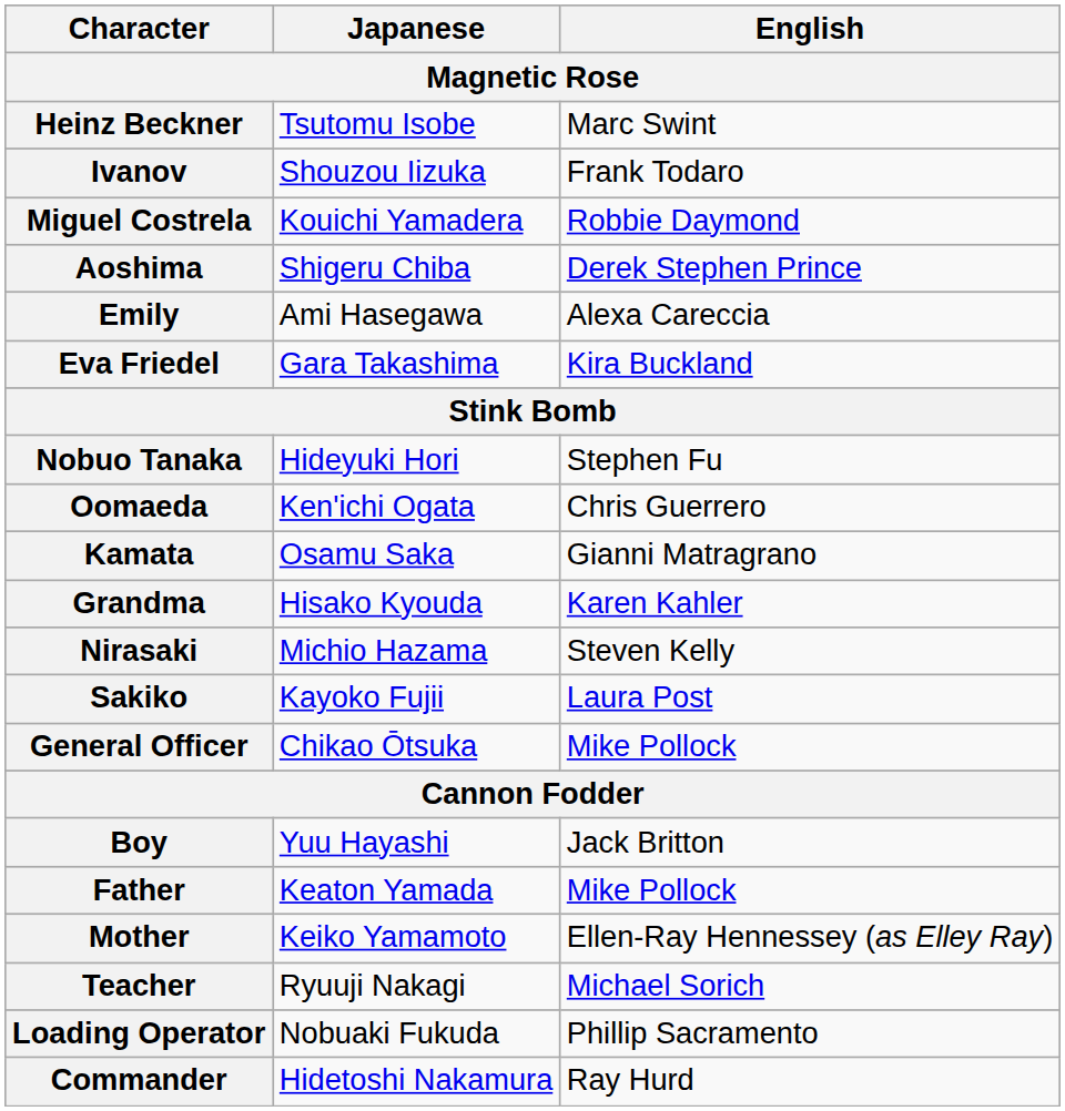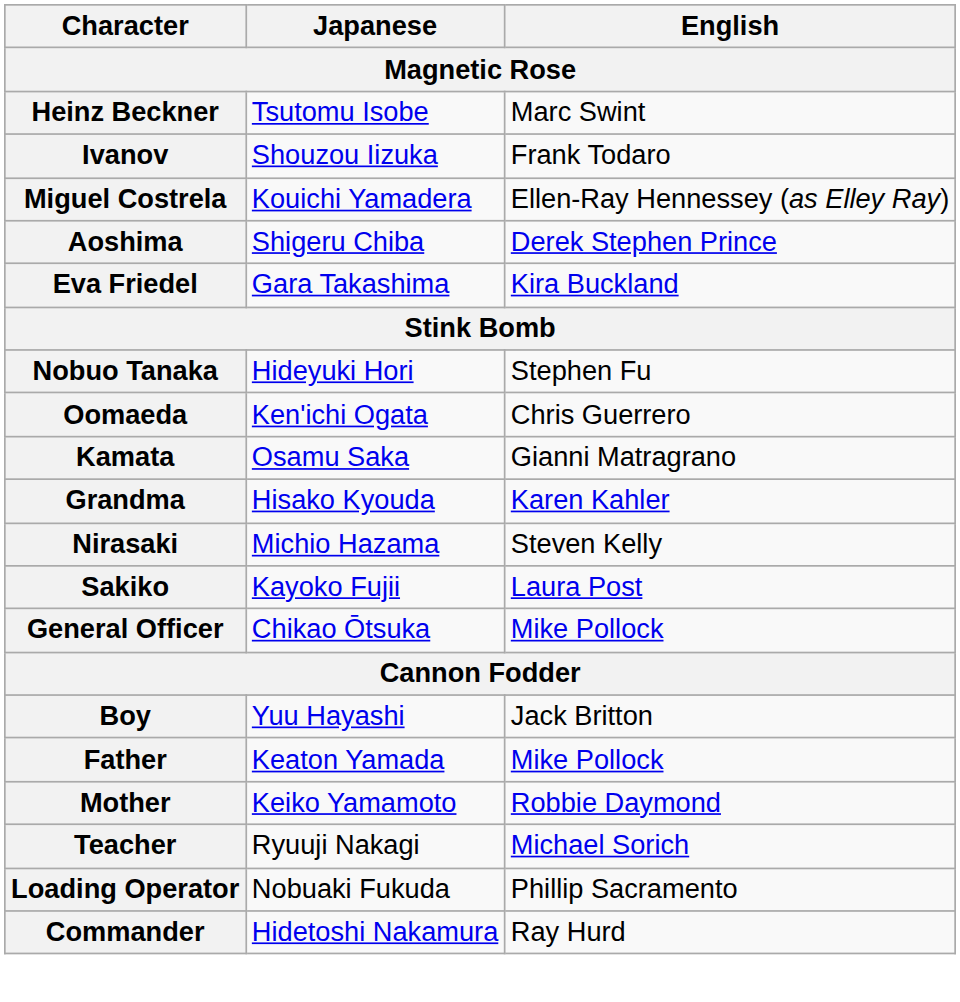Miguel Costrela | English: Robbie Daymond -> Ellen-Ray Hennessey (as Elley Ray)
- row: Emily | Ami Hasegawa | Alexa Careccia
Mother | English: Ellen-Ray Hennessey (as Elley Ray) -> Robbie Daymond
